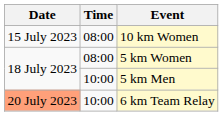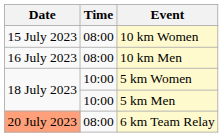+ row: 16 July 2023 | 08:00 | 10 km Men
5 km Women | Time: 08:00 -> 10:00
6 km Team Relay | Time: 10:00 -> 08:00
